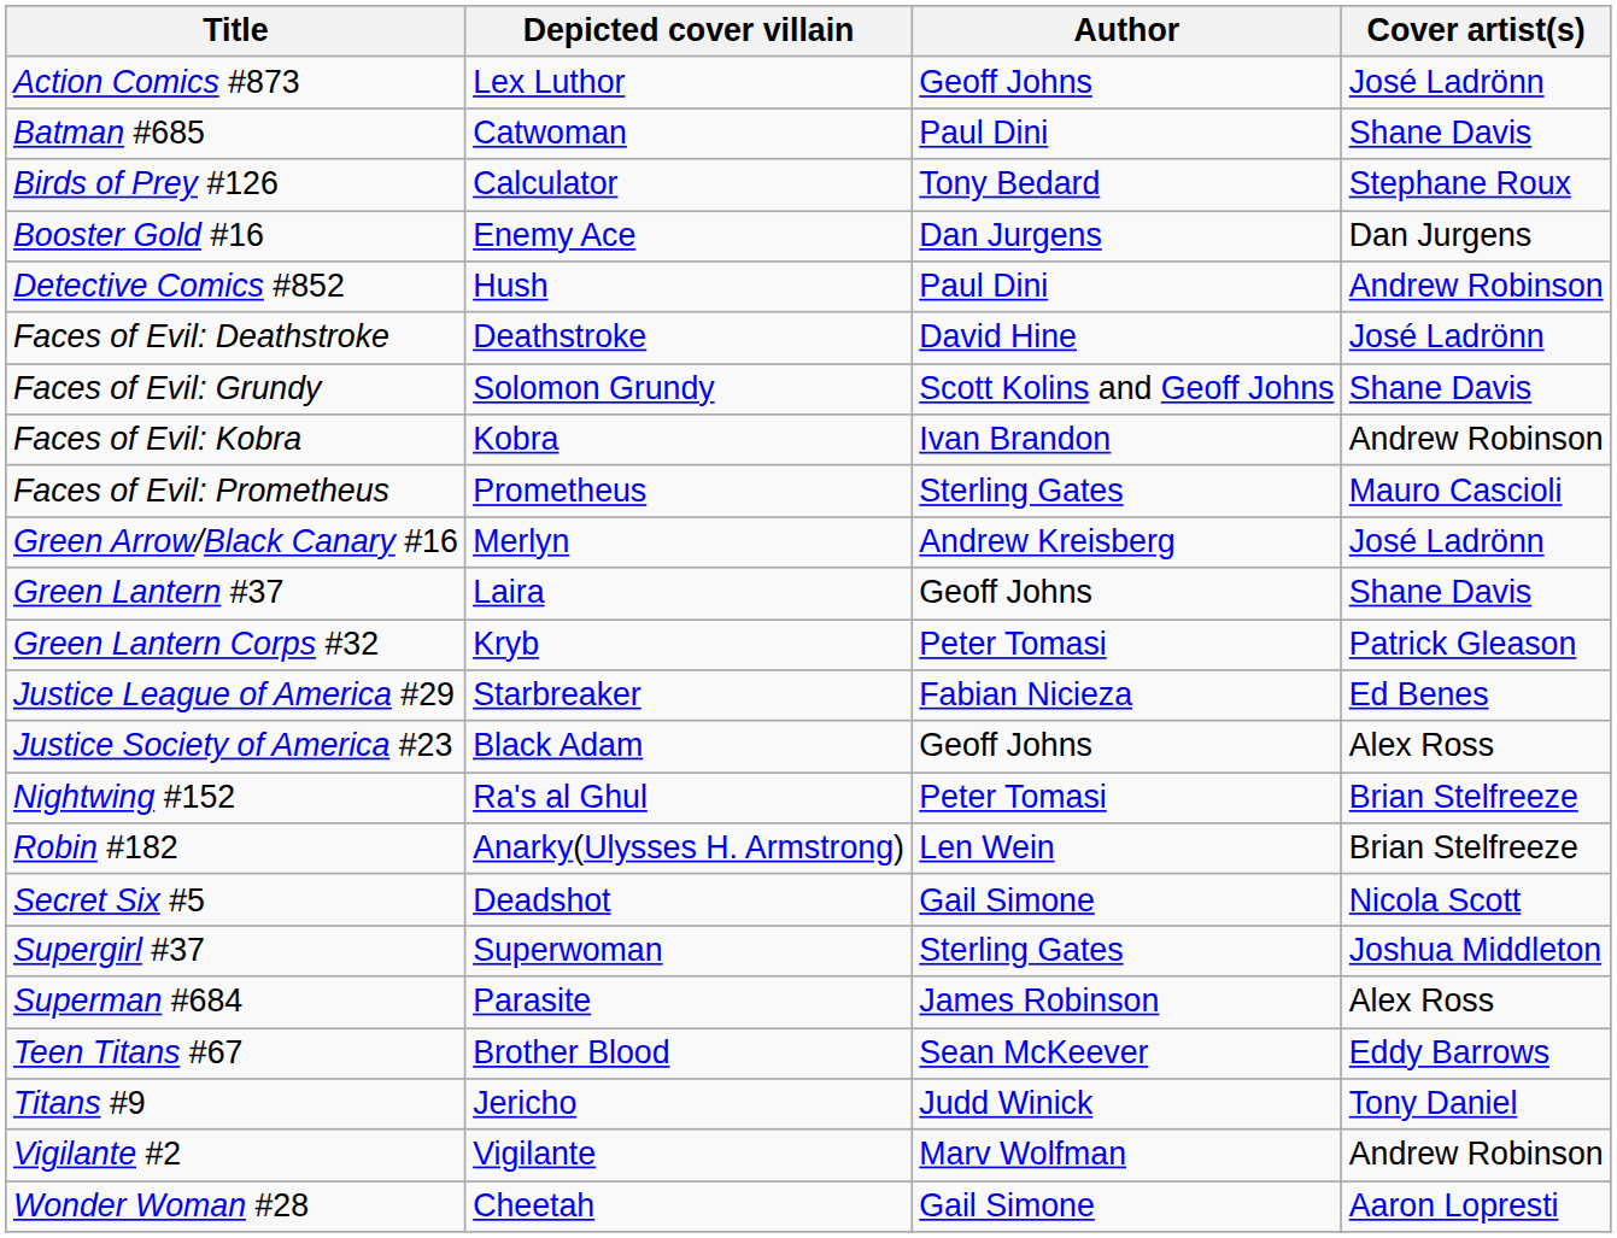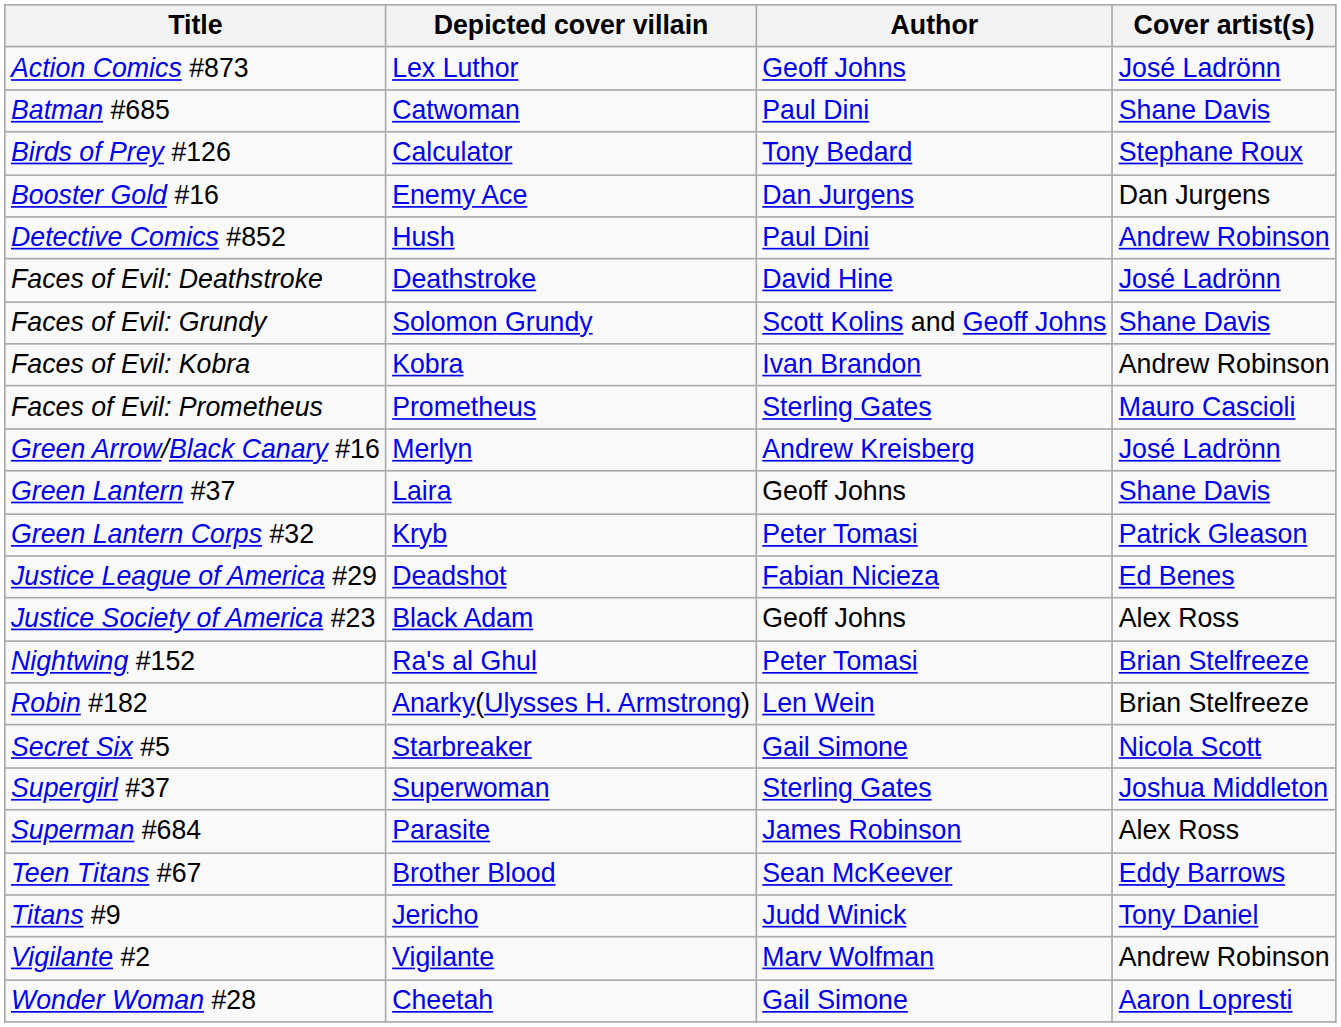Justice League of America #29 | Depicted cover villain: Starbreaker -> Deadshot
Secret Six #5 | Depicted cover villain: Deadshot -> Starbreaker
